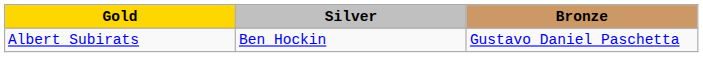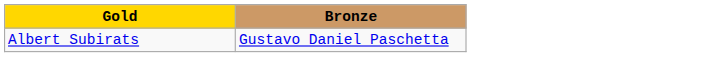- column: Silver | Ben Hockin
